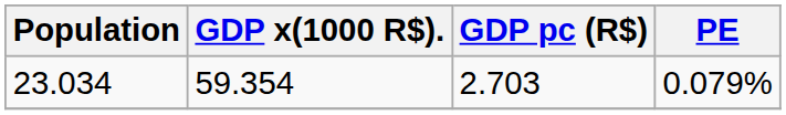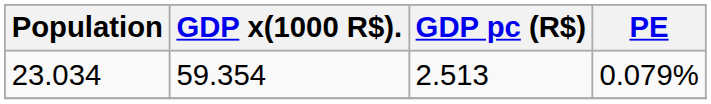23.034 | GDP pc (R$): 2.703 -> 2.513
